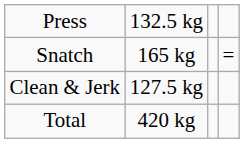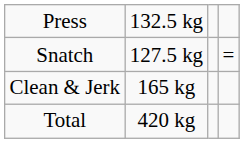Snatch | column 2: 165 kg -> 127.5 kg
Clean & Jerk | column 2: 127.5 kg -> 165 kg
